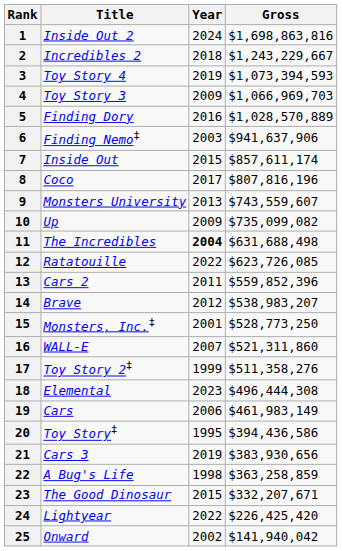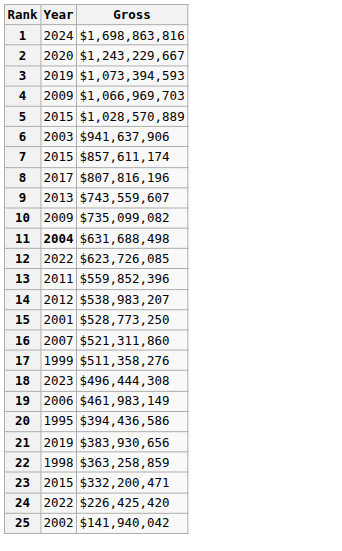- column: Title | Inside Out 2 | Incredibles 2 | Toy Story 4 | Toy Story 3 | Finding Dory | Finding Nemo‡ | Inside Out | Coco | Monsters University | Up | The Incredibles | Ratatouille | Cars 2 | Brave | Monsters, Inc.‡ | WALL-E | Toy Story 2‡ | Elemental | Cars | Toy Story‡ | Cars 3 | A Bug's Life | The Good Dinosaur | Lightyear | Onward
2 | Year: 2018 -> 2020
5 | Year: 2016 -> 2015
23 | Gross: $332,207,671 -> $332,200,471
